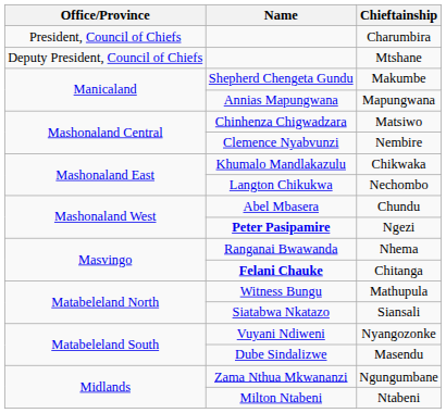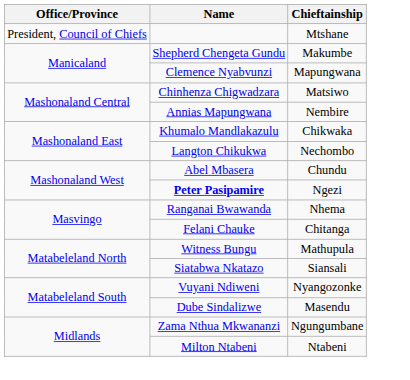- row: President, Council of Chiefs | Charumbira
Mtshane | Office/Province: Deputy President, Council of Chiefs -> President, Council of Chiefs
Mapungwana | Name: Annias Mapungwana -> Clemence Nyabvunzi
Nembire | Name: Clemence Nyabvunzi -> Annias Mapungwana
Chitanga | Name: bold -> normal
